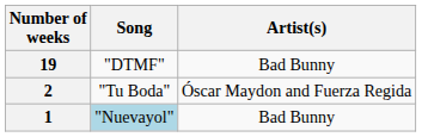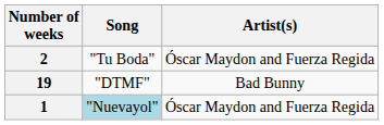rows swapped: 19 <-> 2
1 | Artist(s): Bad Bunny -> Óscar Maydon and Fuerza Regida
